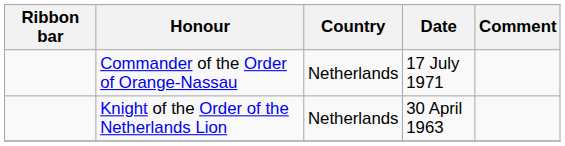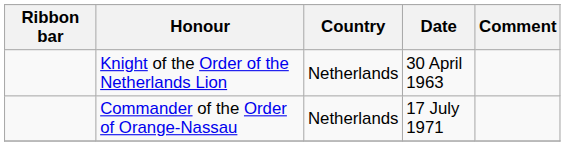rows swapped: Knight of the Order of the Netherlands Lion <-> Commander of the Order of Orange-Nassau
